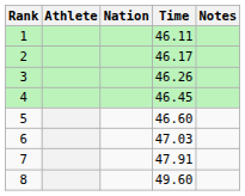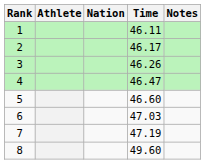4 | Time: 46.45 -> 46.47
7 | Time: 47.91 -> 47.19
